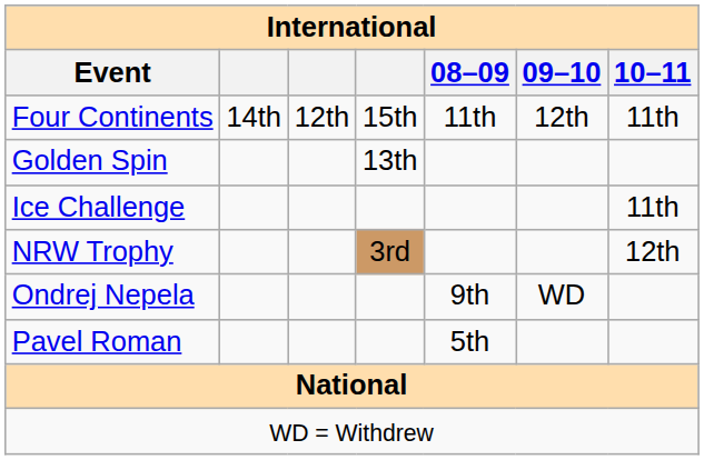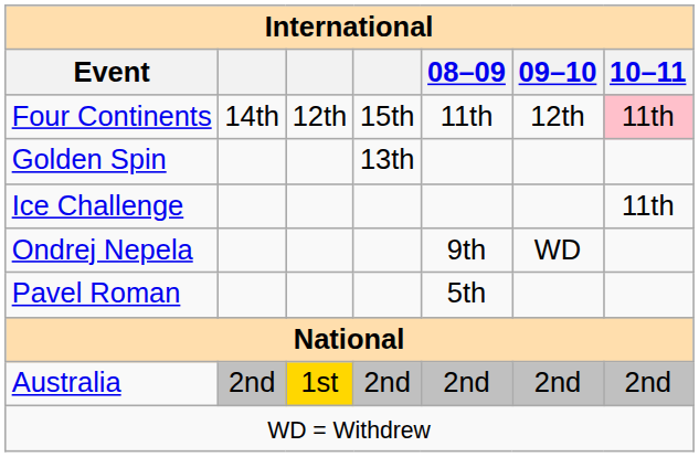Four Continents | 10–11: no background -> pink background
- row: NRW Trophy | 3rd | 12th
+ row: Australia | 2nd | 1st | 2nd | 2nd | 2nd | 2nd
